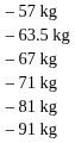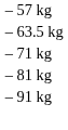- row: – 67 kg
